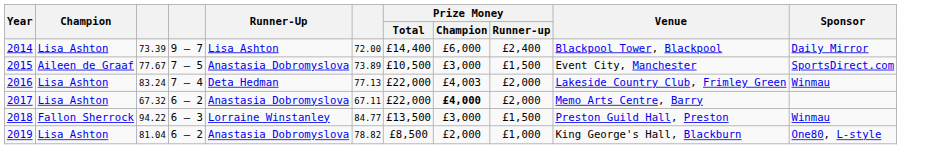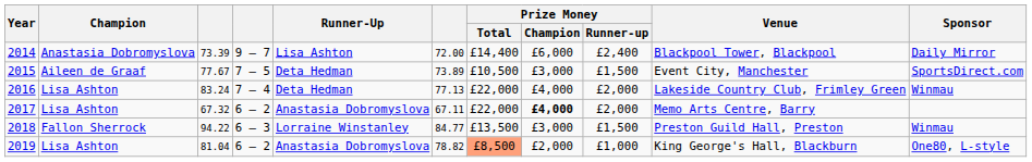2014 | Champion: Lisa Ashton -> Anastasia Dobromyslova
2015 | Runner-Up: Anastasia Dobromyslova -> Deta Hedman
2016 | Prize Money / Champion: £4,003 -> £4,000
2019 | Prize Money / Total: no background -> lightsalmon background
